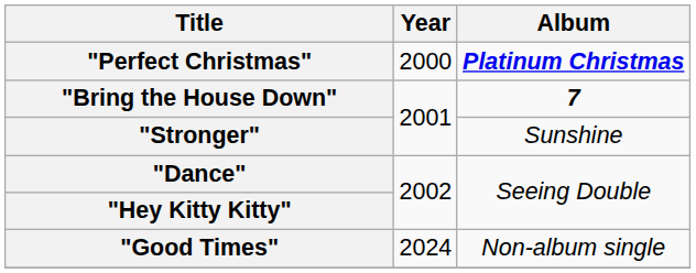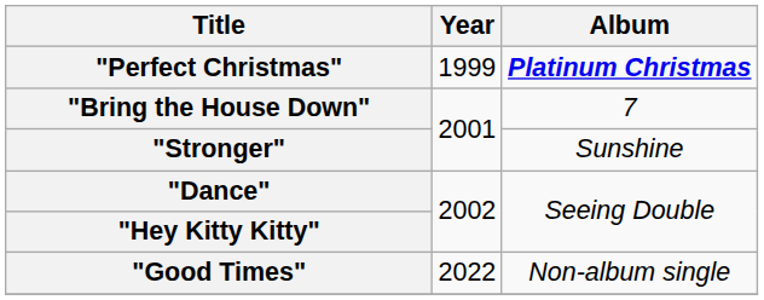"Perfect Christmas" | Year: 2000 -> 1999
"Bring the House Down" | Album: bold -> normal
"Good Times" | Year: 2024 -> 2022
